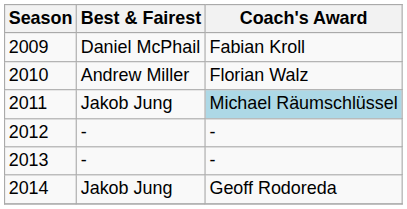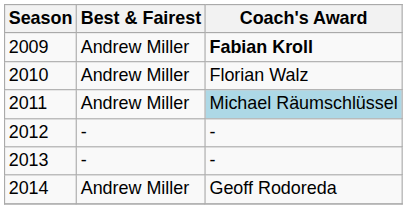2009 | Best & Fairest: Daniel McPhail -> Andrew Miller
2009 | Coach's Award: normal -> bold
2011 | Best & Fairest: Jakob Jung -> Andrew Miller
2014 | Best & Fairest: Jakob Jung -> Andrew Miller
